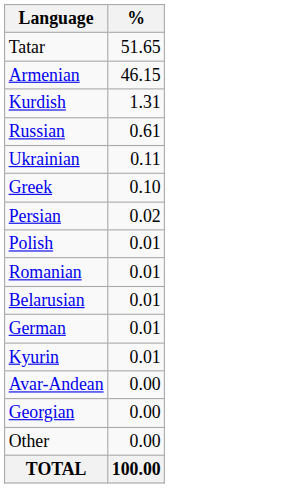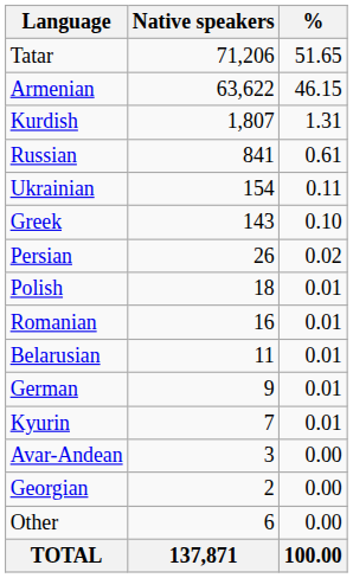+ column: Native speakers | 71,206 | 63,622 | 1,807 | 841 | 154 | 143 | 26 | 18 | 16 | 11 | 9 | 7 | 3 | 2 | 6 | 137,871
